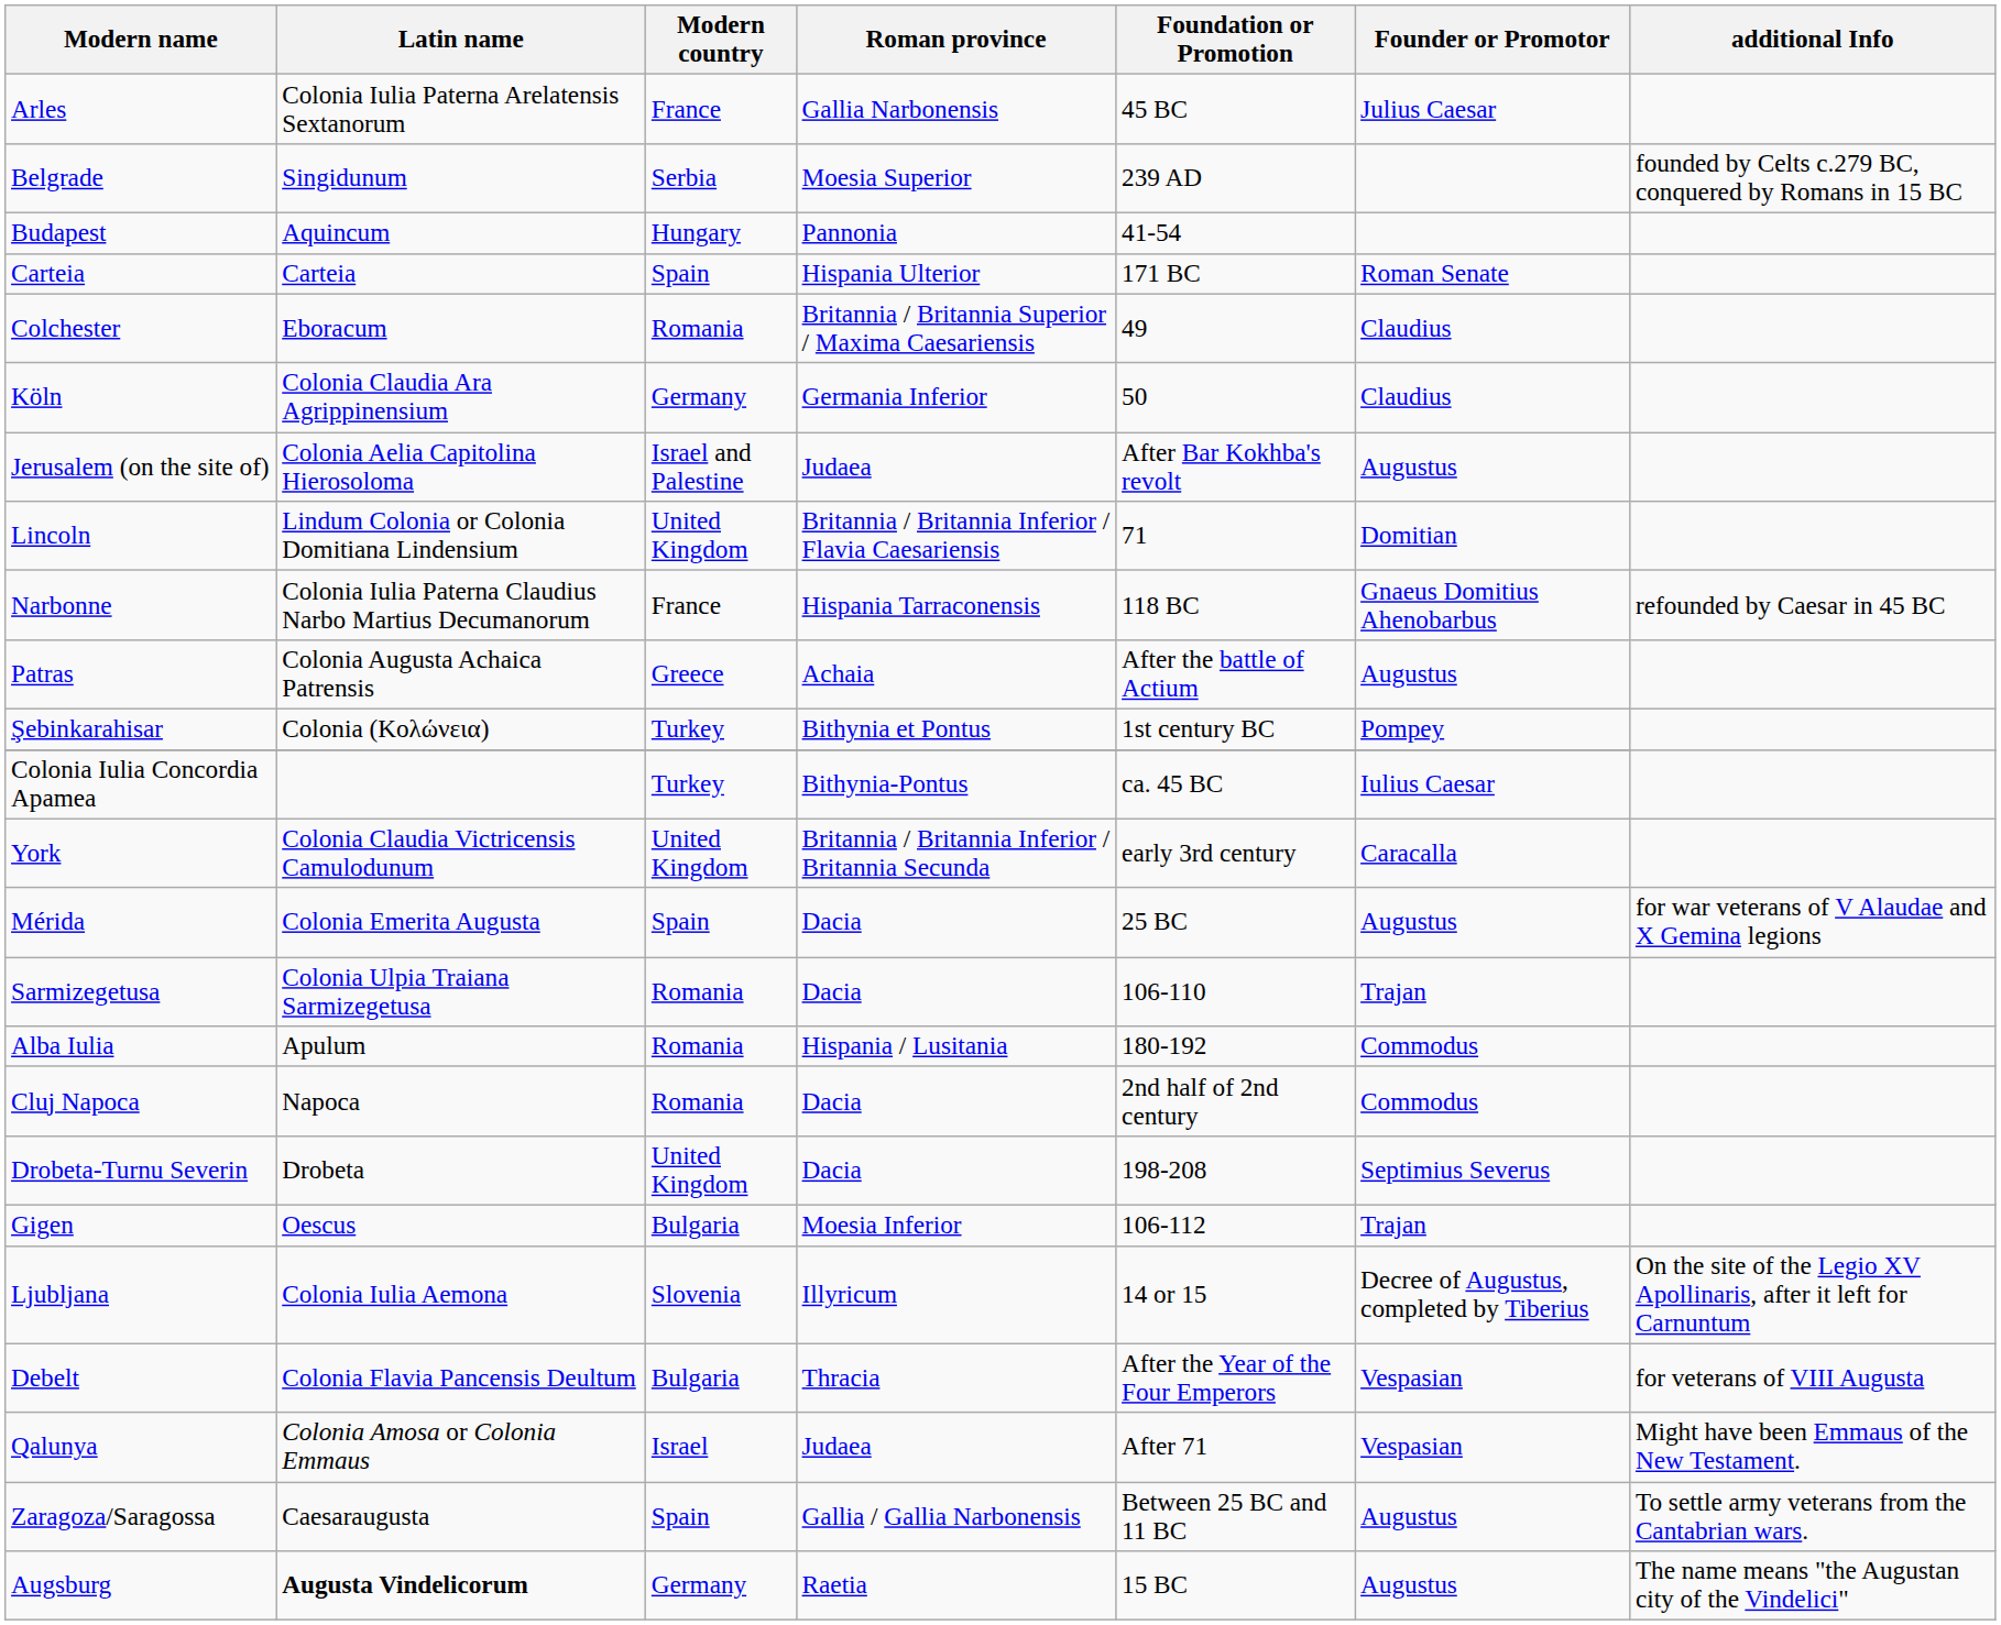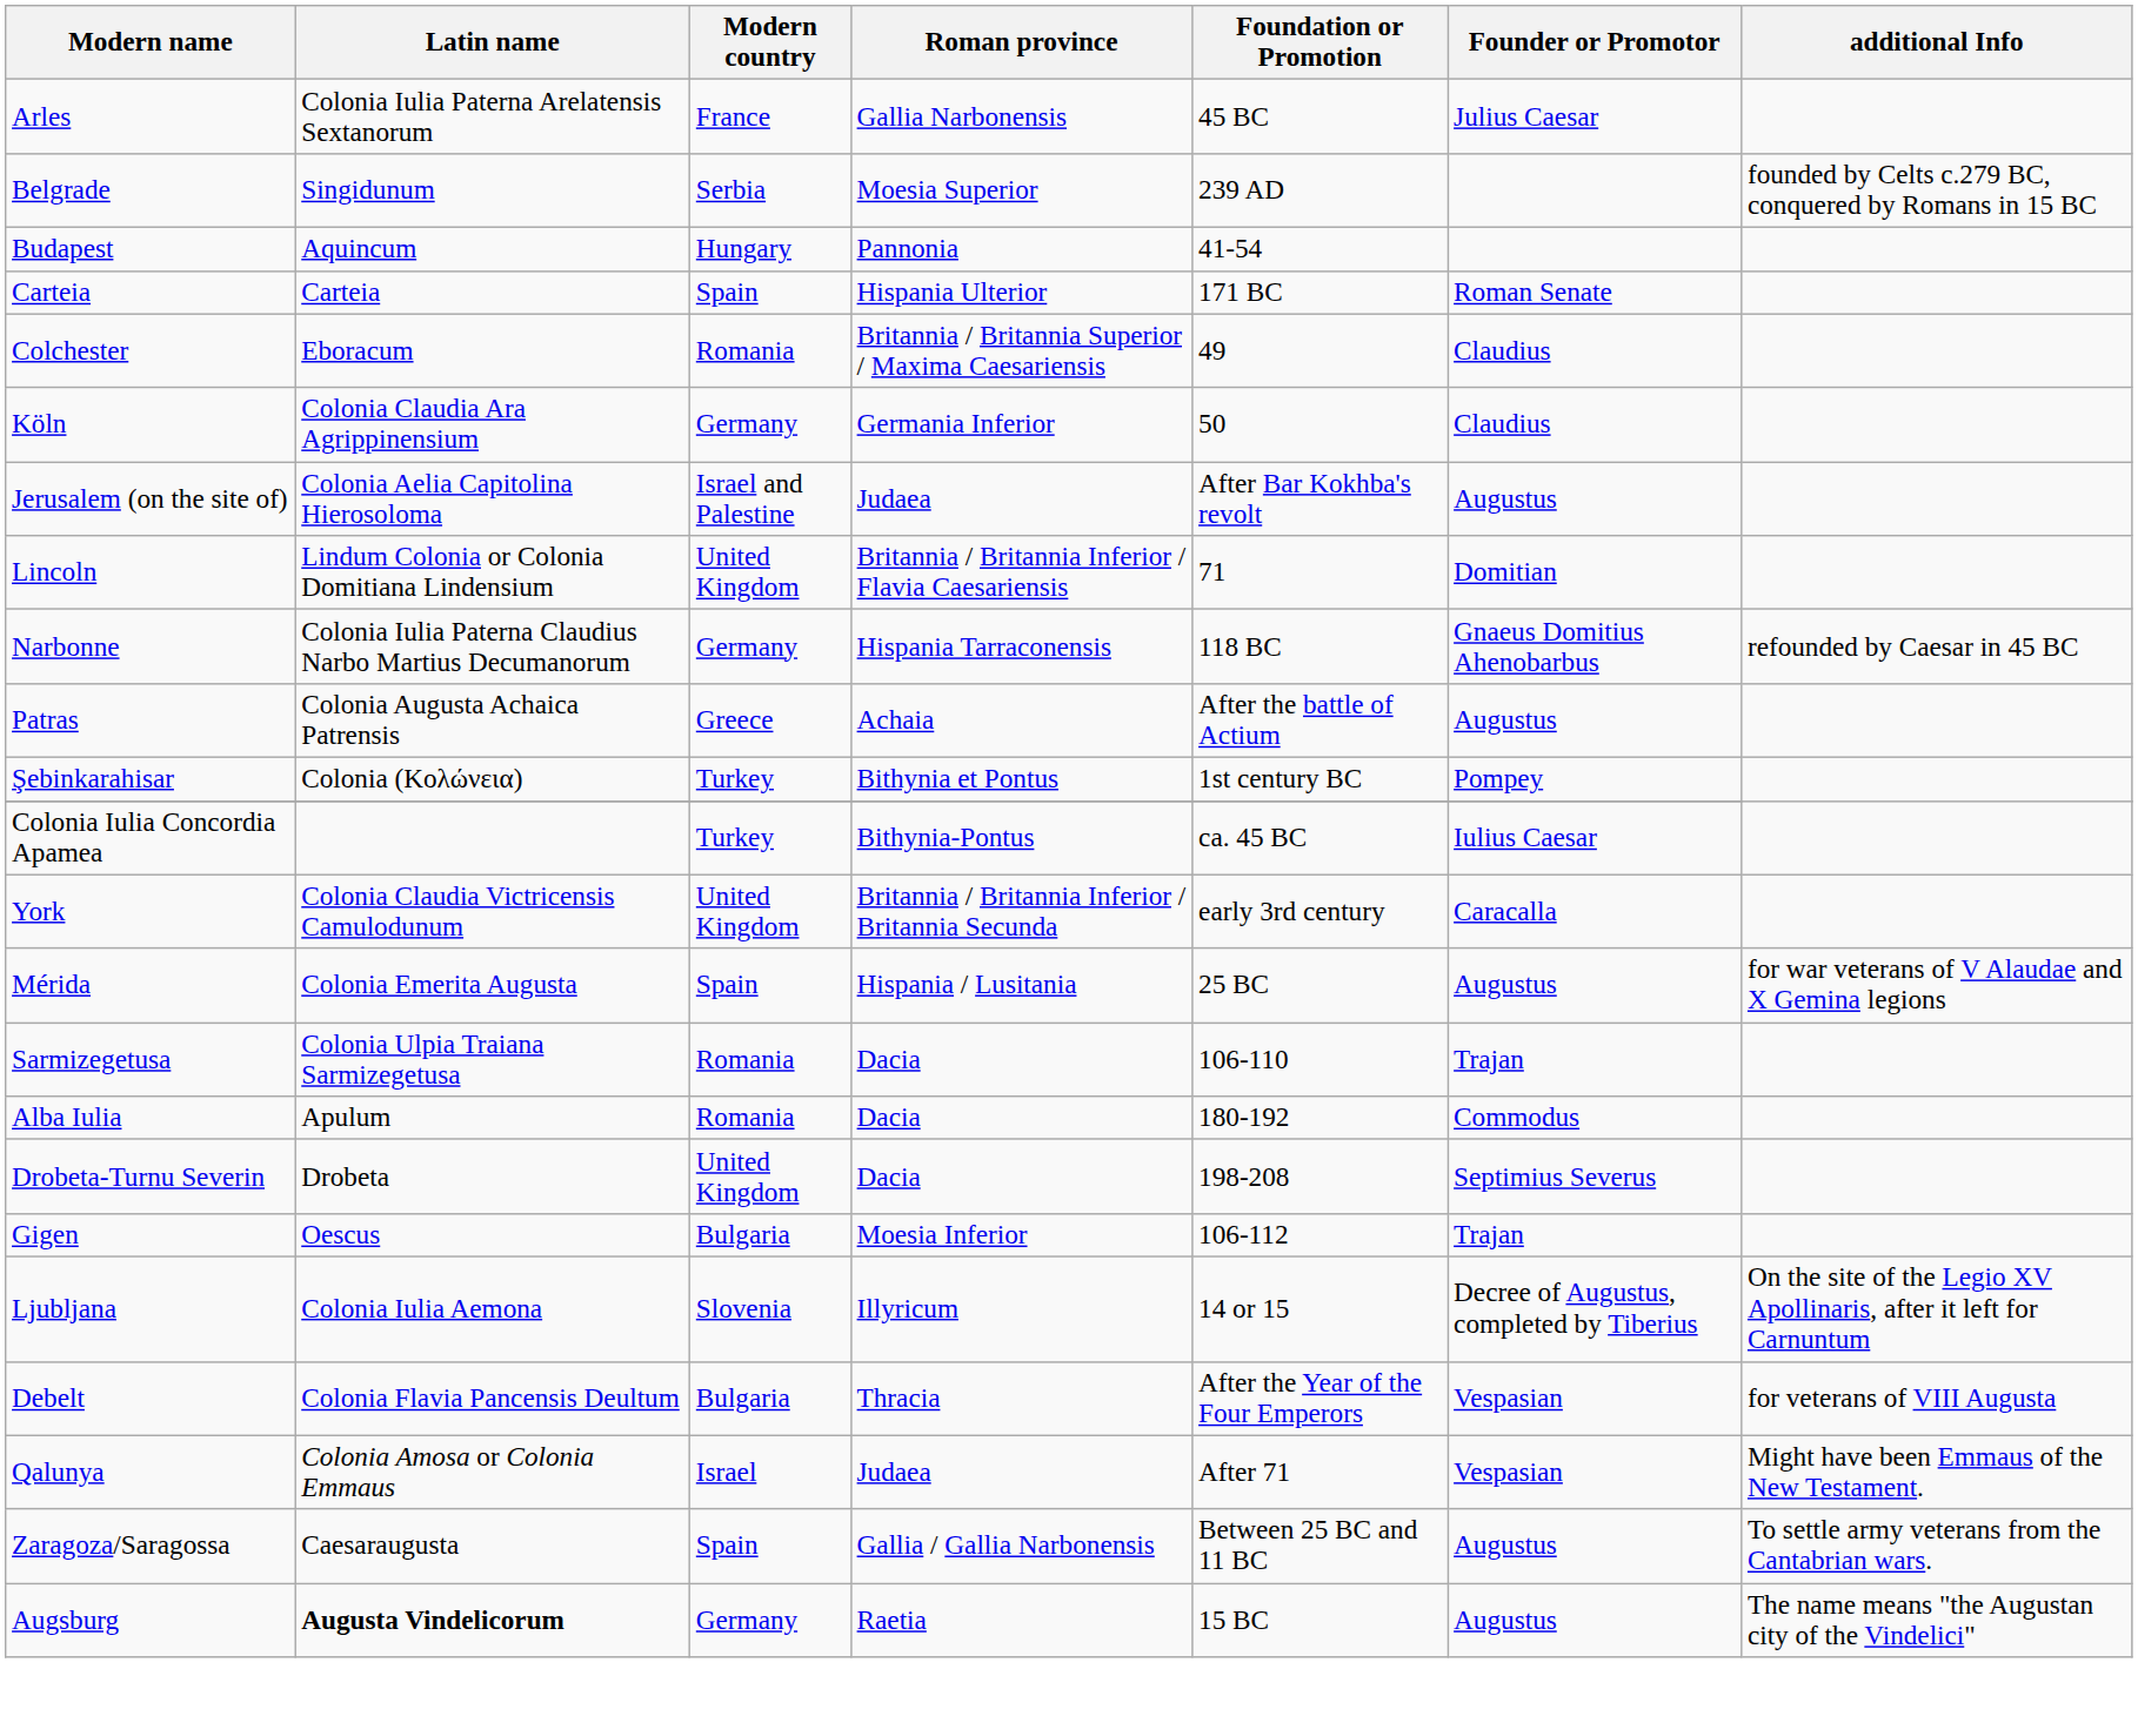Narbonne | Modern country: France -> Germany
Mérida | Roman province: Dacia -> Hispania / Lusitania
Alba Iulia | Roman province: Hispania / Lusitania -> Dacia
- row: Cluj Napoca | Napoca | Romania | Dacia | 2nd half of 2nd century | Commodus
